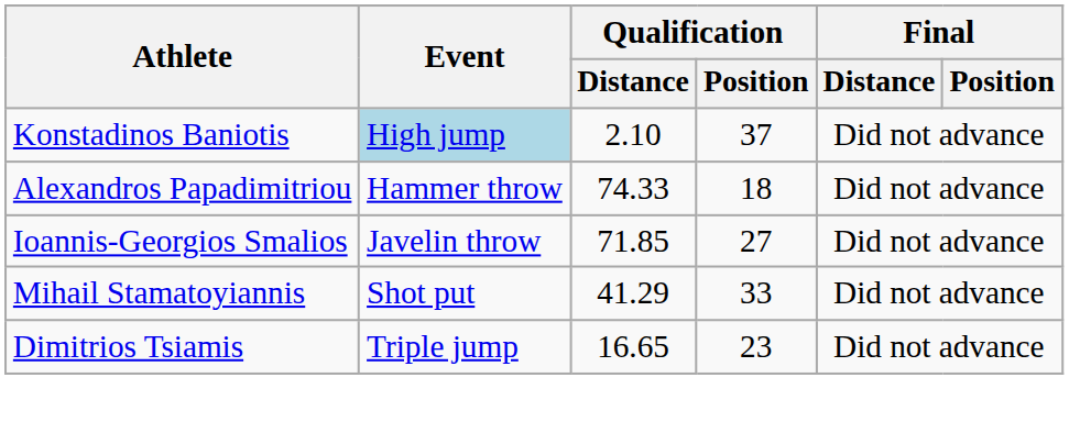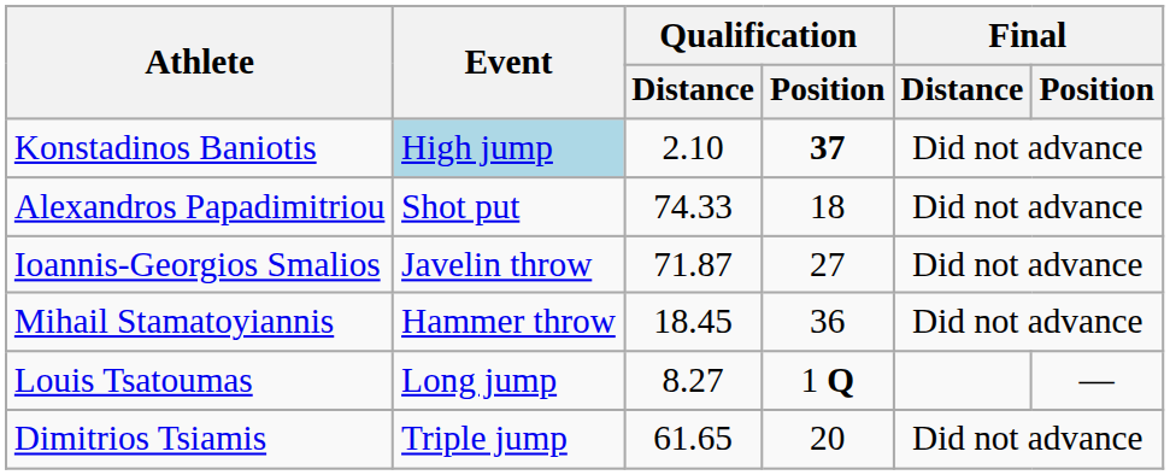Konstadinos Baniotis | Qualification / Position: normal -> bold
Alexandros Papadimitriou | Event: Hammer throw -> Shot put
Ioannis-Georgios Smalios | Qualification / Distance: 71.85 -> 71.87
Mihail Stamatoyiannis | Event: Shot put -> Hammer throw
Mihail Stamatoyiannis | Qualification / Distance: 41.29 -> 18.45
Mihail Stamatoyiannis | Qualification / Position: 33 -> 36
+ row: Louis Tsatoumas | Long jump | 8.27 | 1 Q | —
Dimitrios Tsiamis | Qualification / Distance: 16.65 -> 61.65
Dimitrios Tsiamis | Qualification / Position: 23 -> 20
